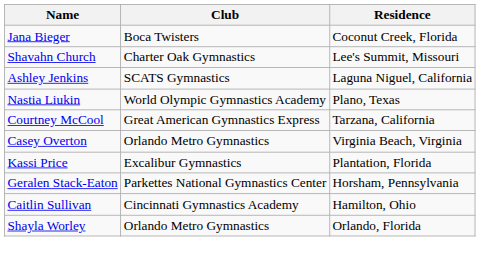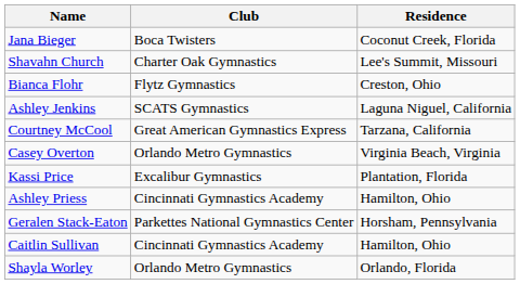+ row: Bianca Flohr | Flytz Gymnastics | Creston, Ohio
- row: Nastia Liukin | World Olympic Gymnastics Academy | Plano, Texas
+ row: Ashley Priess | Cincinnati Gymnastics Academy | Hamilton, Ohio
